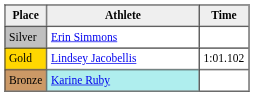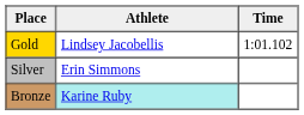rows swapped: Gold <-> Silver
